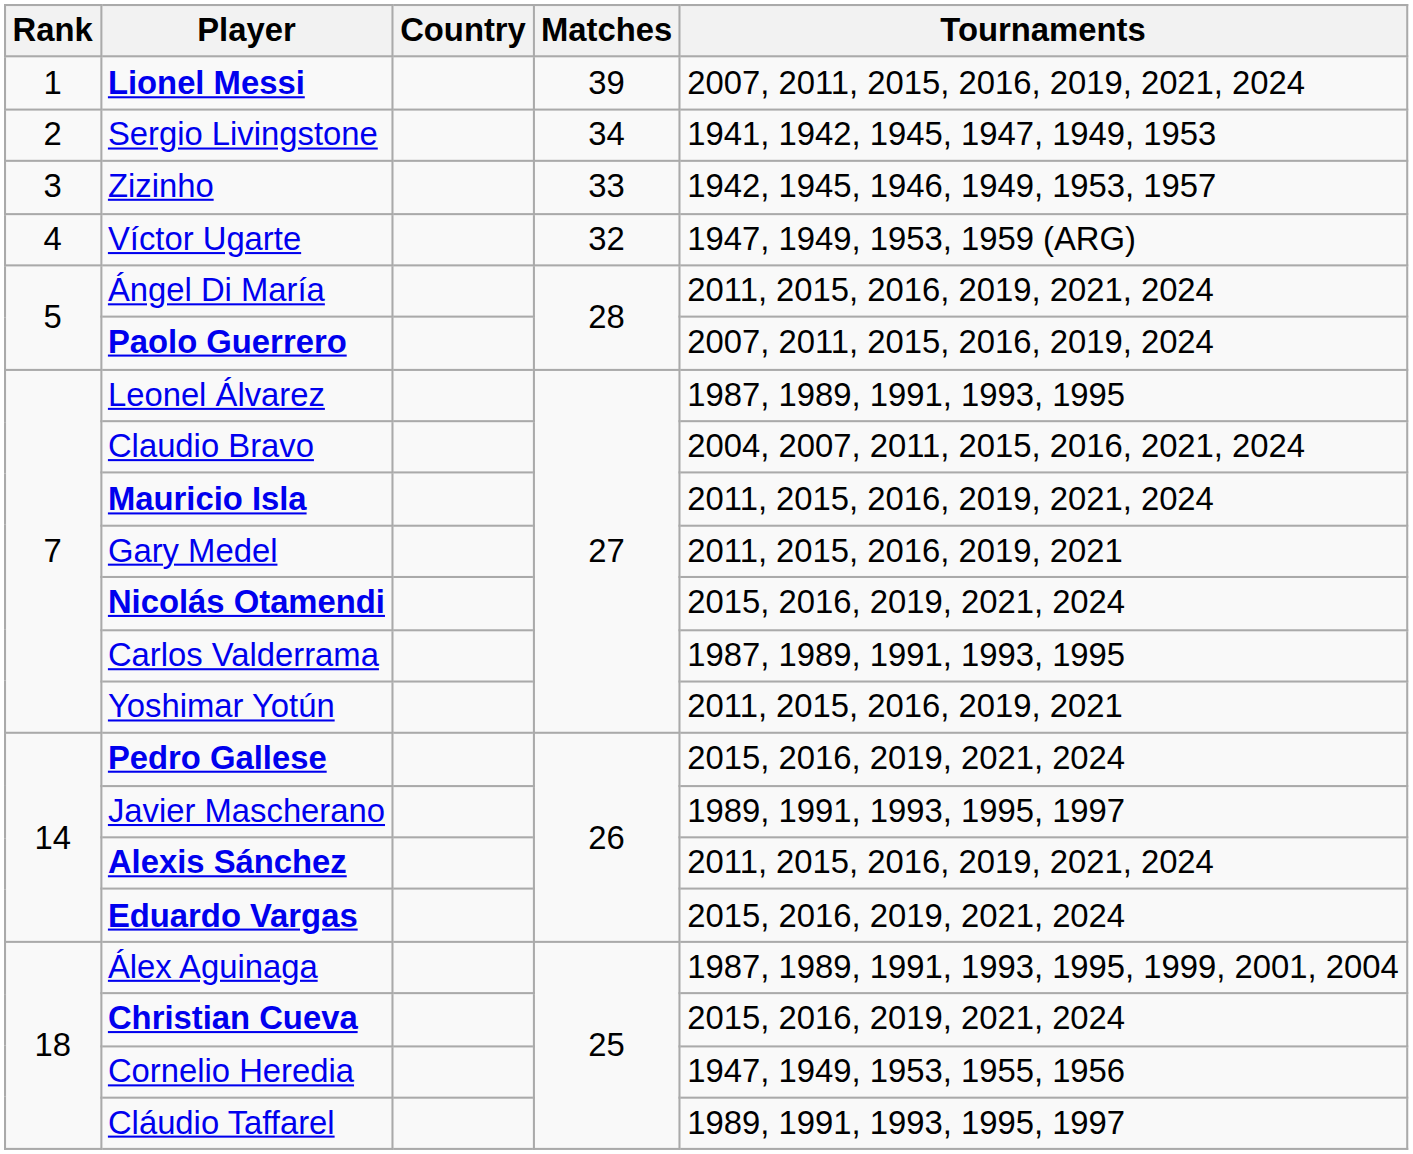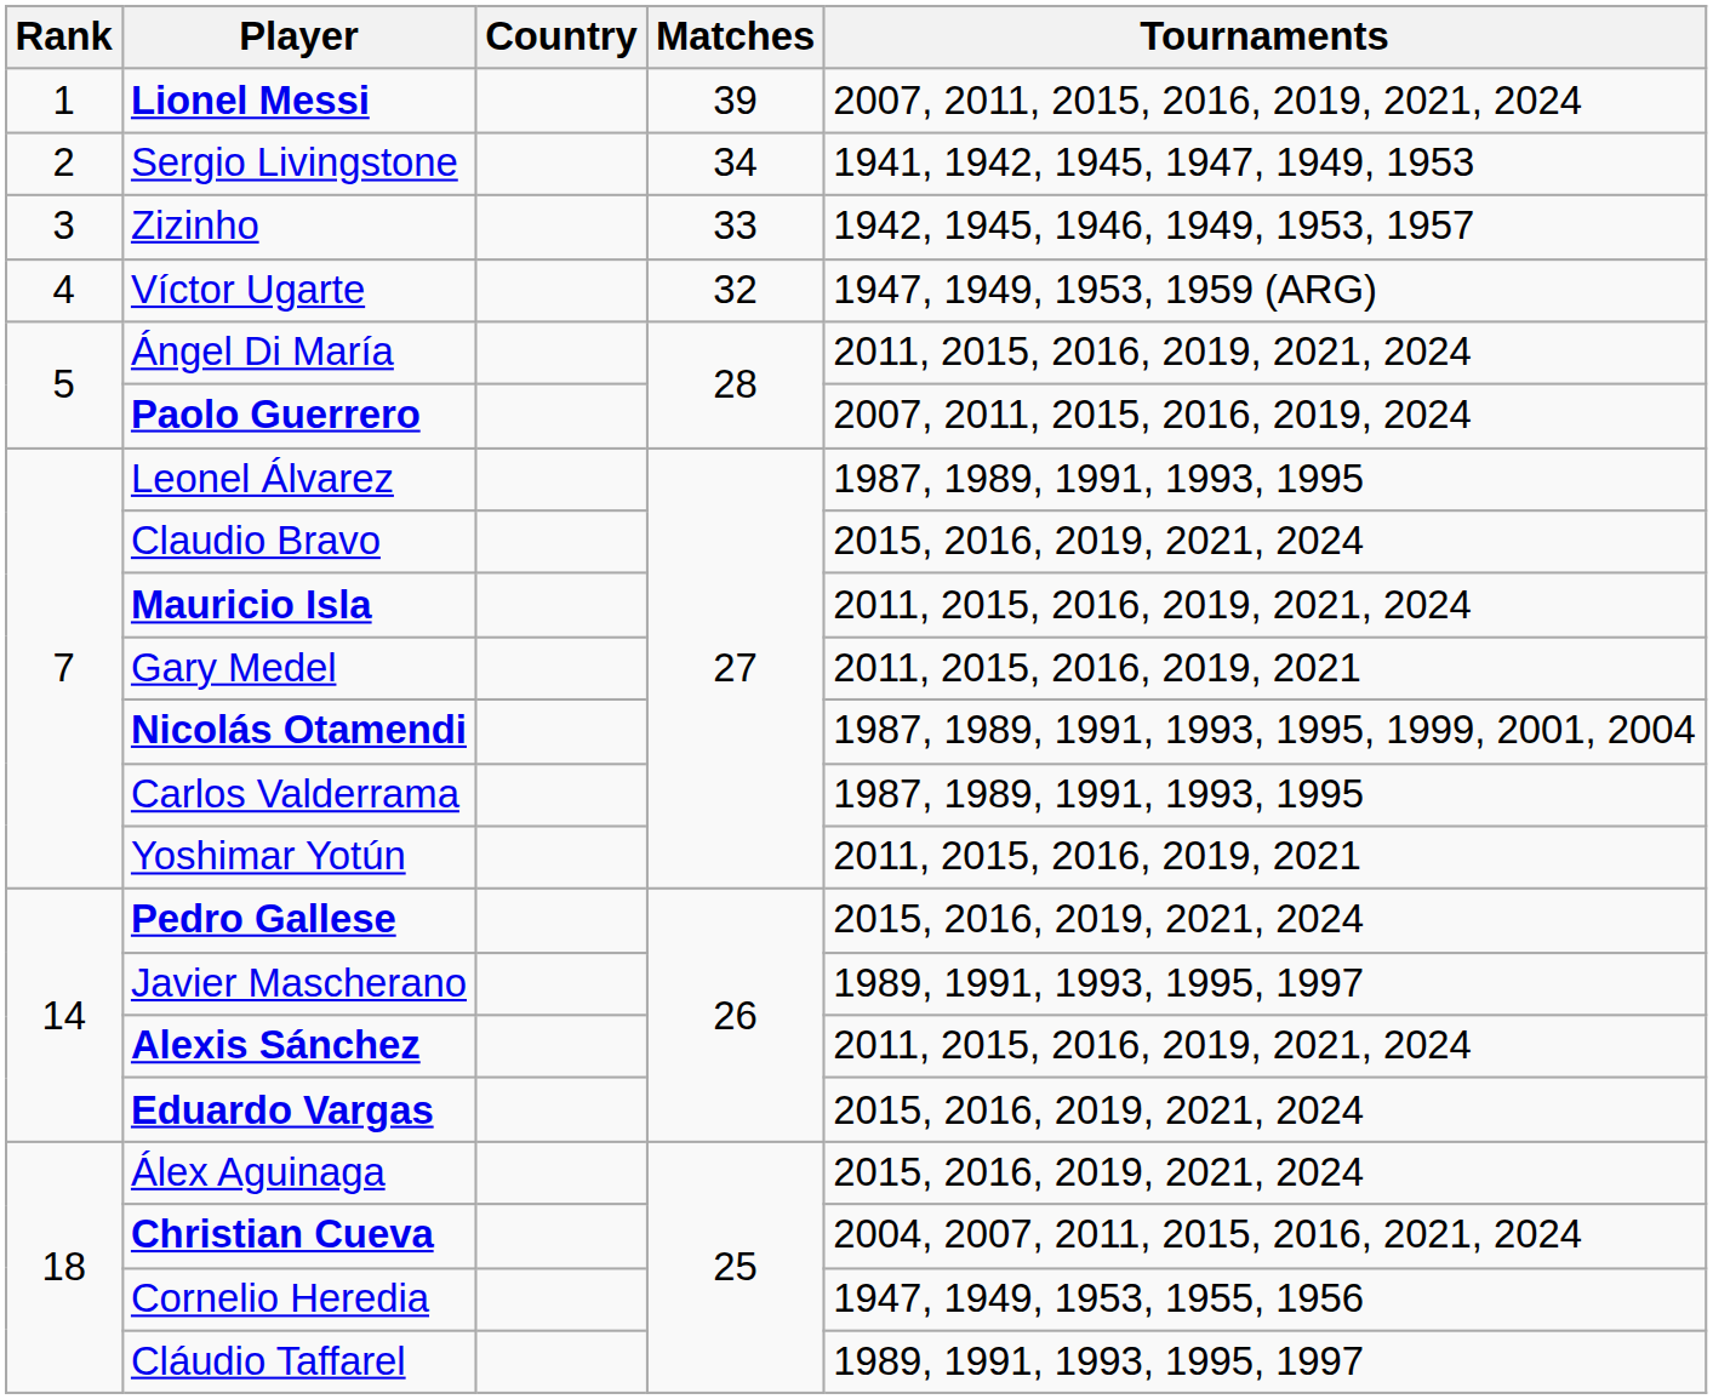Claudio Bravo | Tournaments: 2004, 2007, 2011, 2015, 2016, 2021, 2024 -> 2015, 2016, 2019, 2021, 2024
Nicolás Otamendi | Tournaments: 2015, 2016, 2019, 2021, 2024 -> 1987, 1989, 1991, 1993, 1995, 1999, 2001, 2004
Álex Aguinaga | Tournaments: 1987, 1989, 1991, 1993, 1995, 1999, 2001, 2004 -> 2015, 2016, 2019, 2021, 2024
Christian Cueva | Tournaments: 2015, 2016, 2019, 2021, 2024 -> 2004, 2007, 2011, 2015, 2016, 2021, 2024
